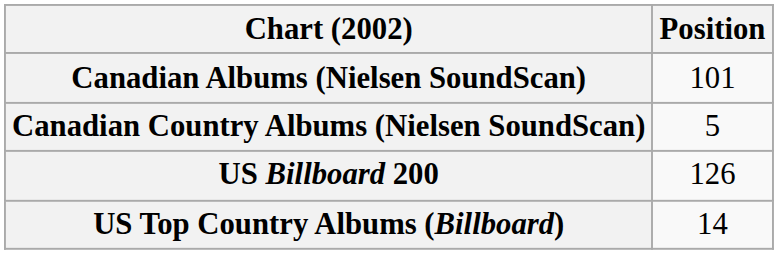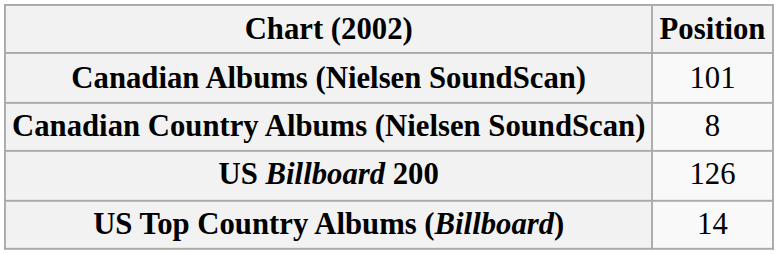Canadian Country Albums (Nielsen SoundScan) | Position: 5 -> 8
